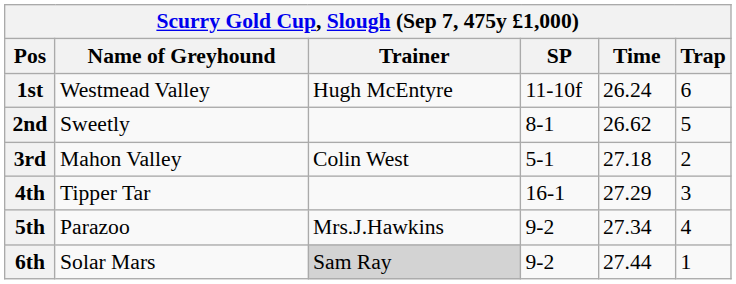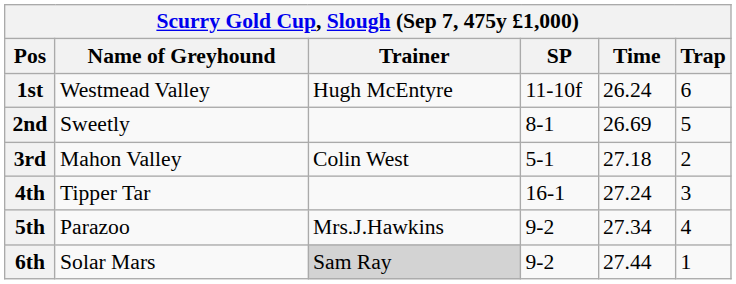2nd | Time: 26.62 -> 26.69
4th | Time: 27.29 -> 27.24
